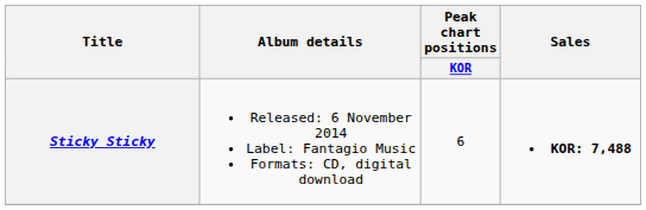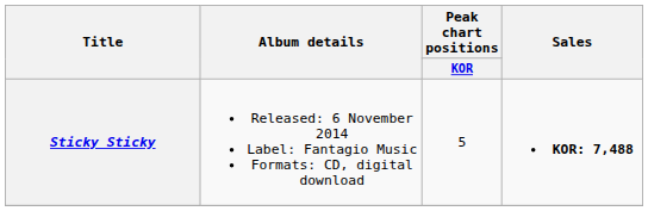Sticky Sticky | Peak chart positions / KOR: 6 -> 5
